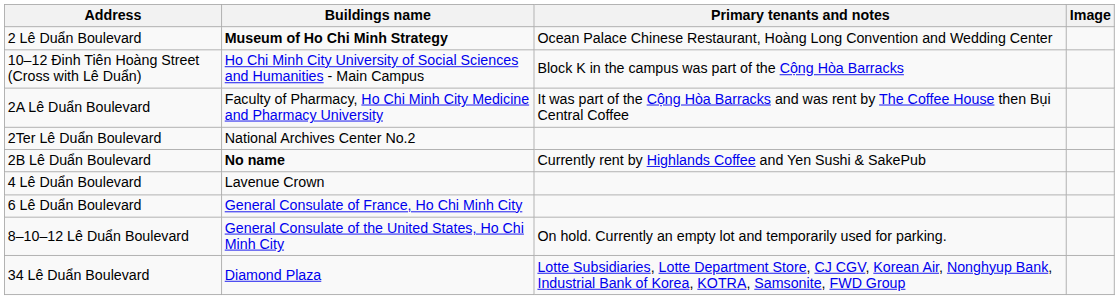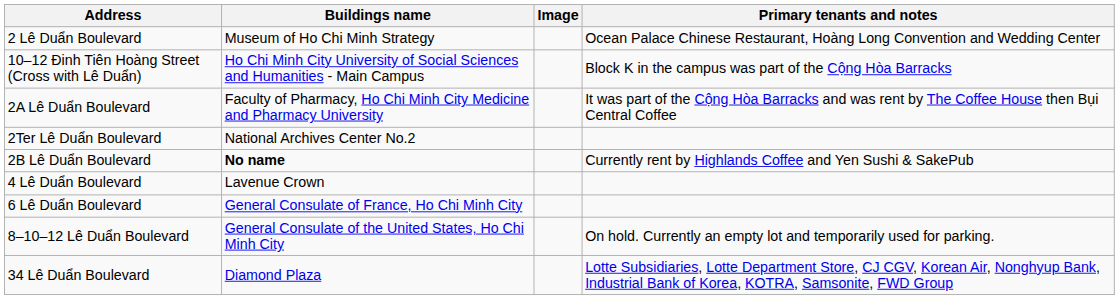columns swapped: Image <-> Primary tenants and notes
2 Lê Duẩn Boulevard | Buildings name: bold -> normal
